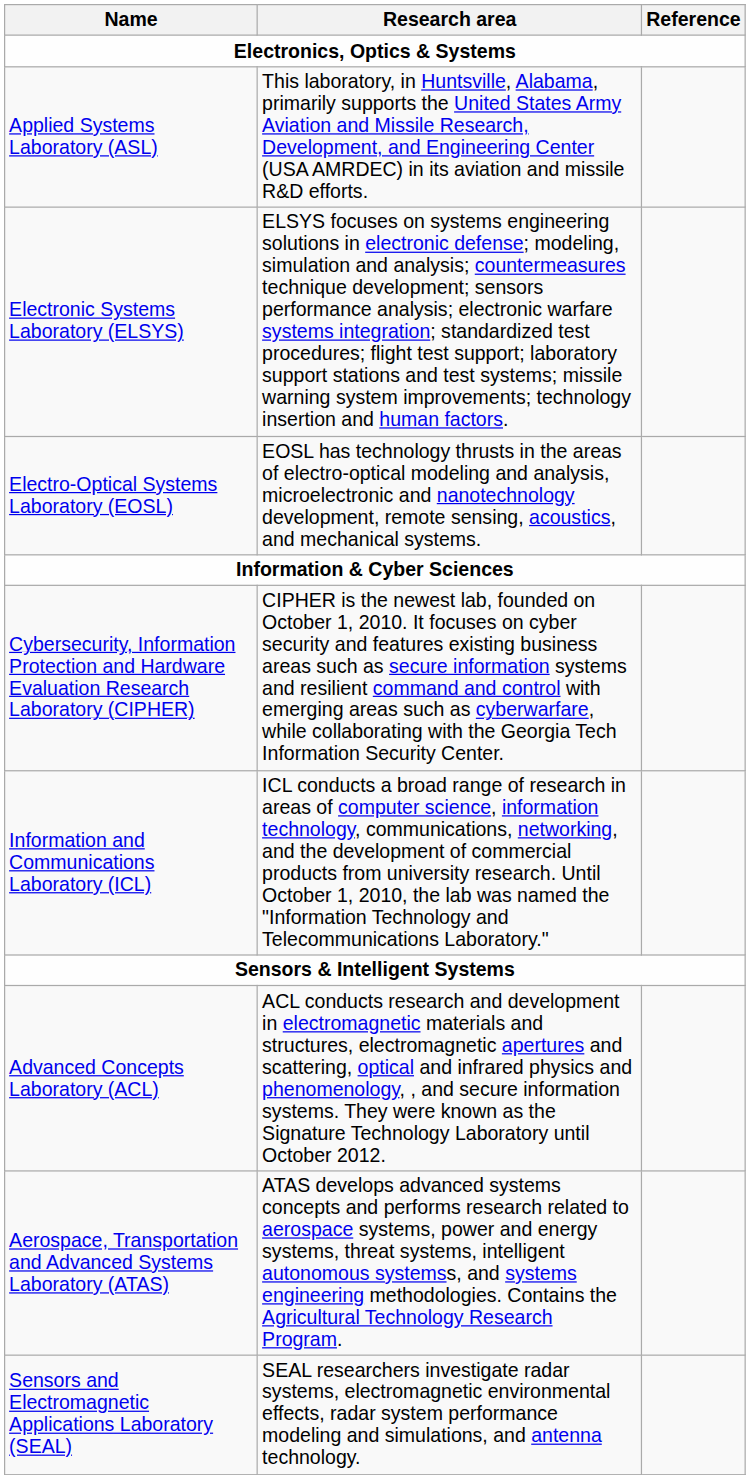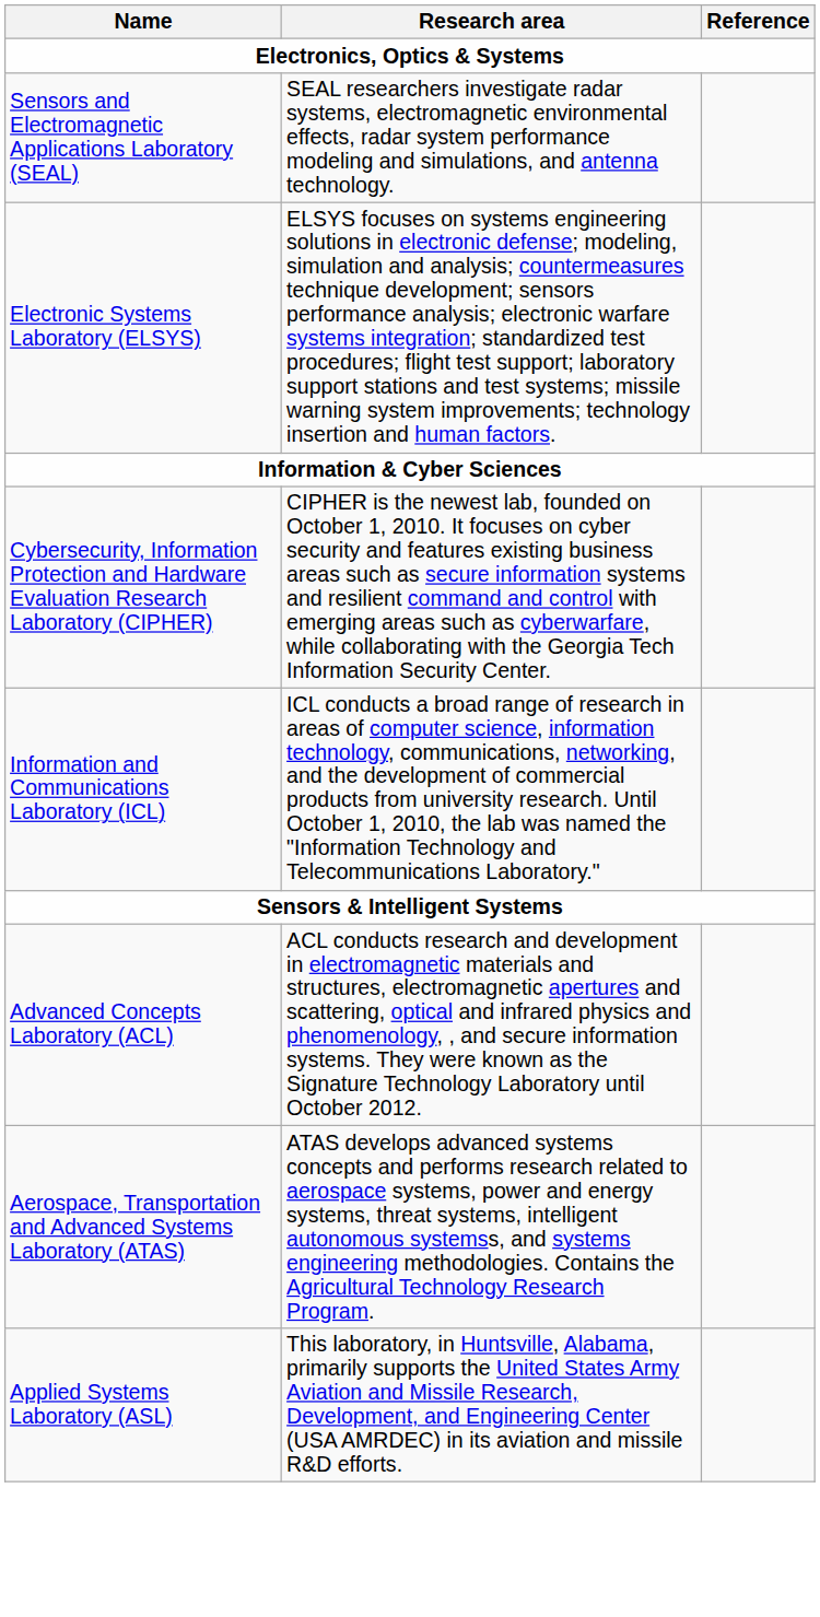rows swapped: Applied Systems Laboratory (ASL) <-> Sensors and Electromagnetic Applications Laboratory (SEAL)
- row: Electro-Optical Systems Laboratory (EOSL) | EOSL has technology thrusts in the areas of electro-optical modeling and analysis, microelectronic and nanotechnology development, remote sensing, acoustics, and mechanical systems.
